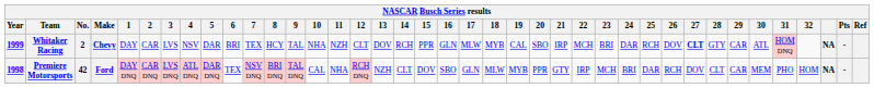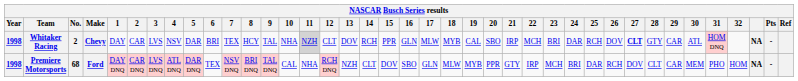Whitaker Racing | Year: 1999 -> 1998
Whitaker Racing | 11: no background -> lightgrey background
Premiere Motorsports | No.: 42 -> 68
